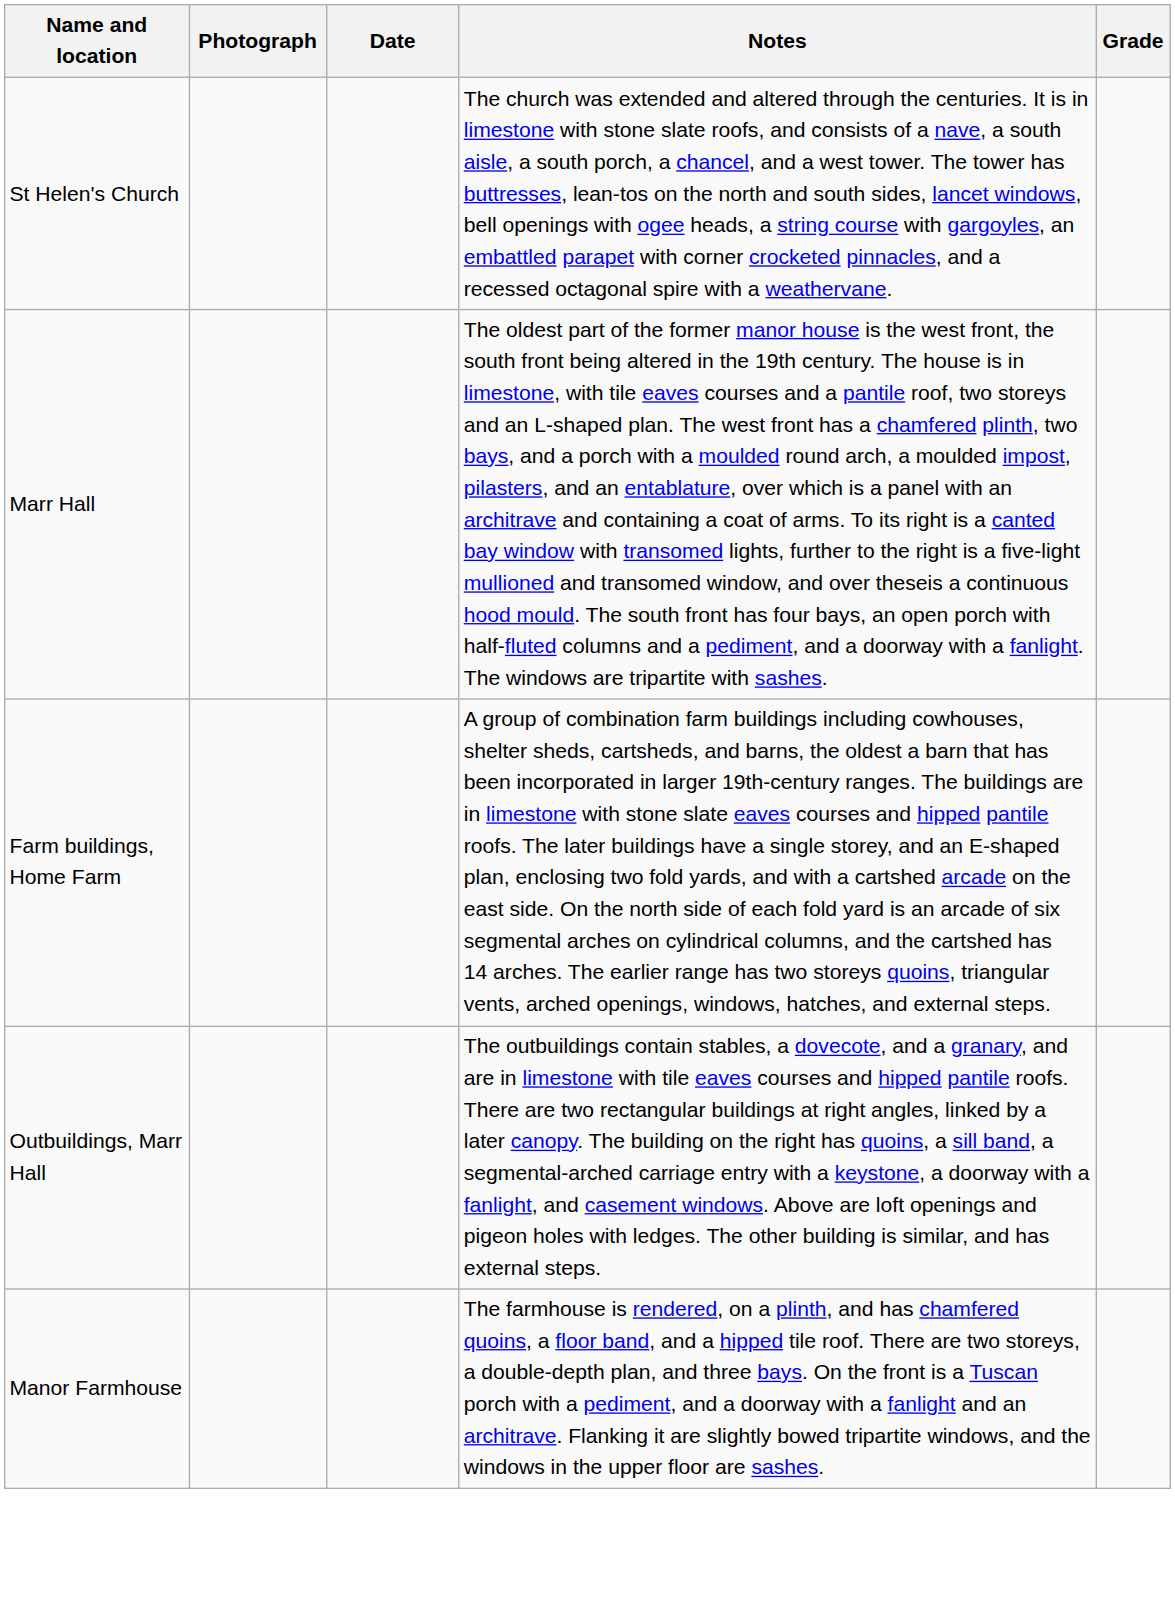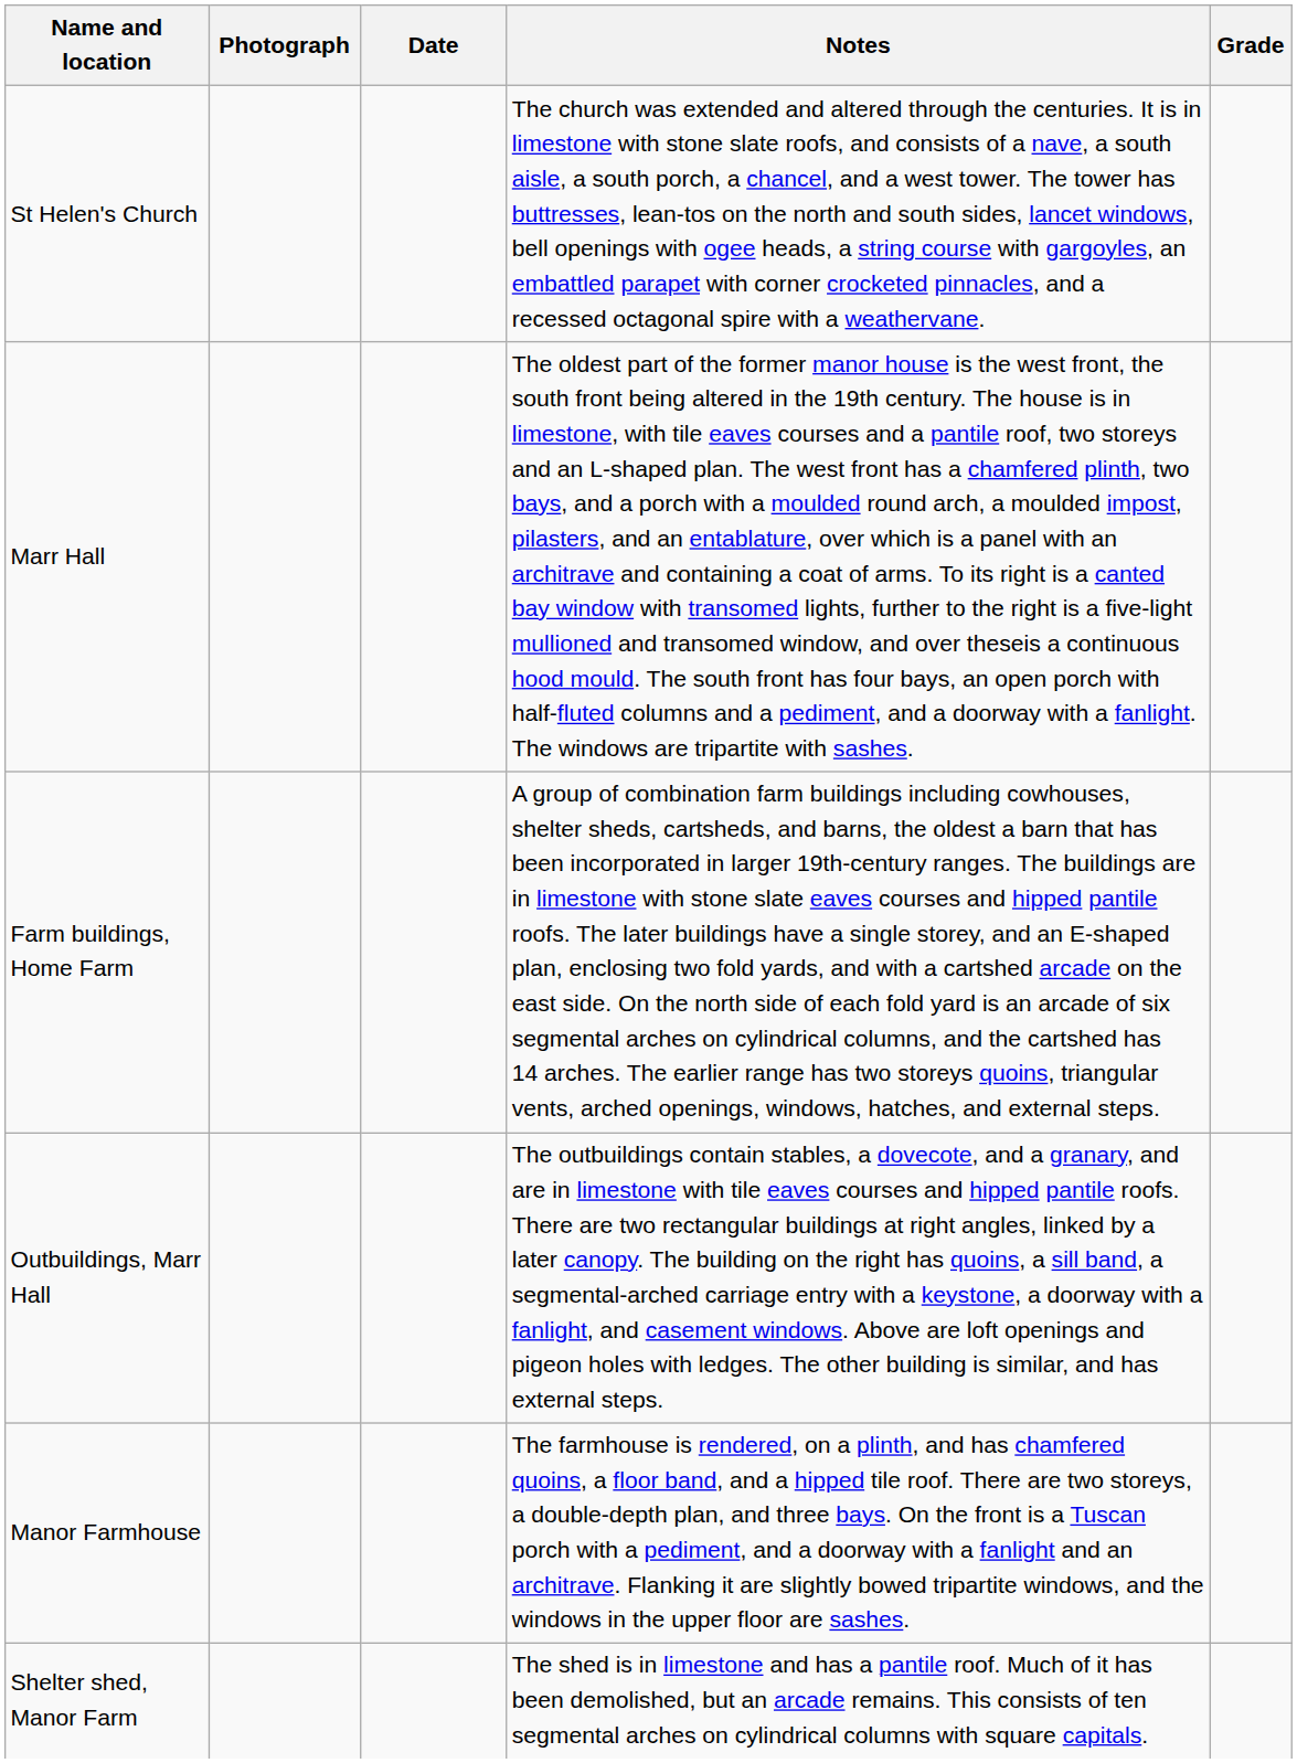+ row: Shelter shed, Manor Farm | The shed is in limestone and has a pantile roof. Much of it has been demolished, but an arcade remains. This consists of ten segmental arches on cylindrical columns with square capitals.
